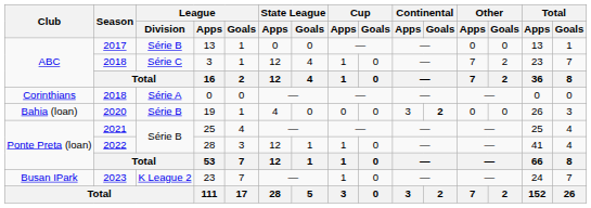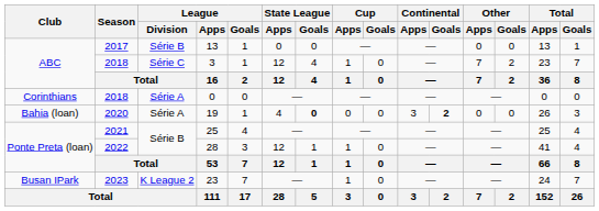19 | League / Division: Série B -> Série A
19 | State League / Goals: normal -> bold
